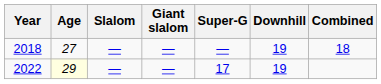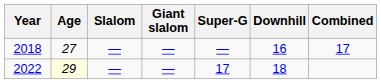2018 | Downhill: 19 -> 16
2018 | Combined: 18 -> 17
2022 | Downhill: 19 -> 18
